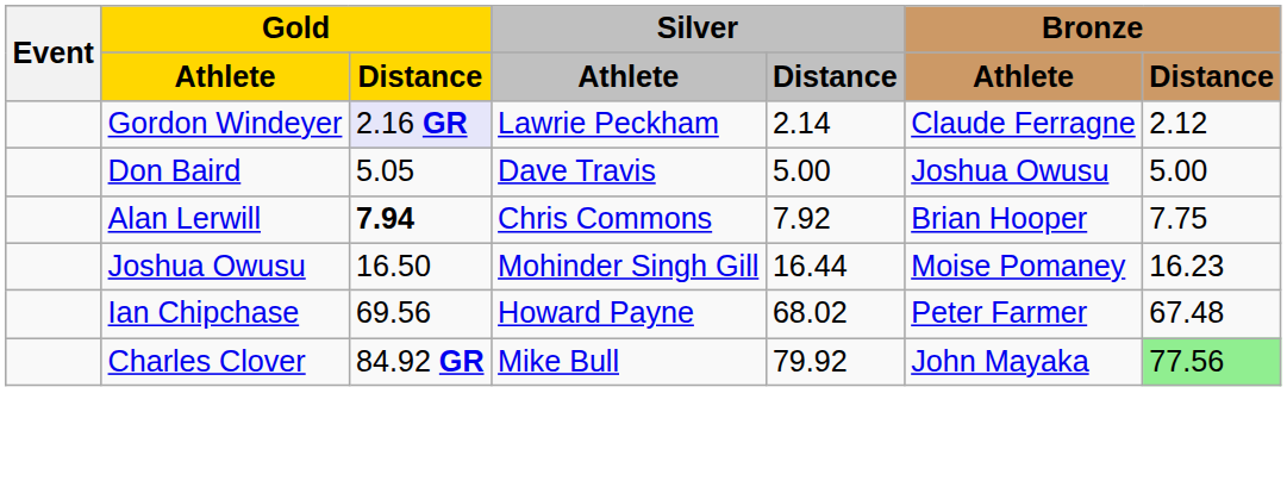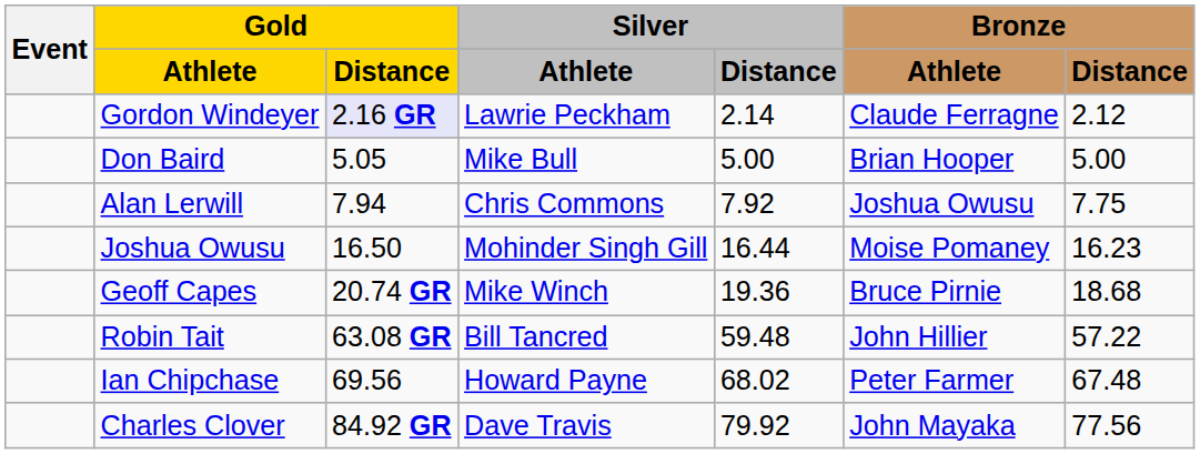Don Baird | Silver / Athlete: Dave Travis -> Mike Bull
Don Baird | Bronze / Athlete: Joshua Owusu -> Brian Hooper
Alan Lerwill | Gold / Distance: bold -> normal
Alan Lerwill | Bronze / Athlete: Brian Hooper -> Joshua Owusu
+ row: Geoff Capes | 20.74 GR | Mike Winch | 19.36 | Bruce Pirnie | 18.68
+ row: Robin Tait | 63.08 GR | Bill Tancred | 59.48 | John Hillier | 57.22
Charles Clover | Silver / Athlete: Mike Bull -> Dave Travis
Charles Clover | Bronze / Distance: lightgreen background -> no background
